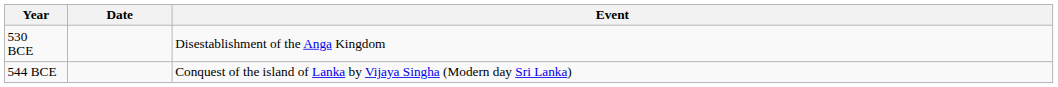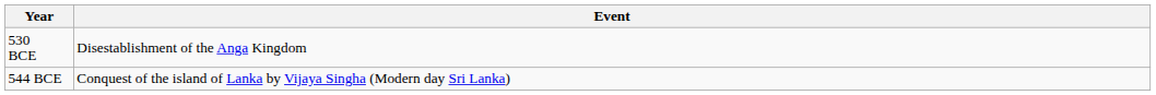- column: Date
